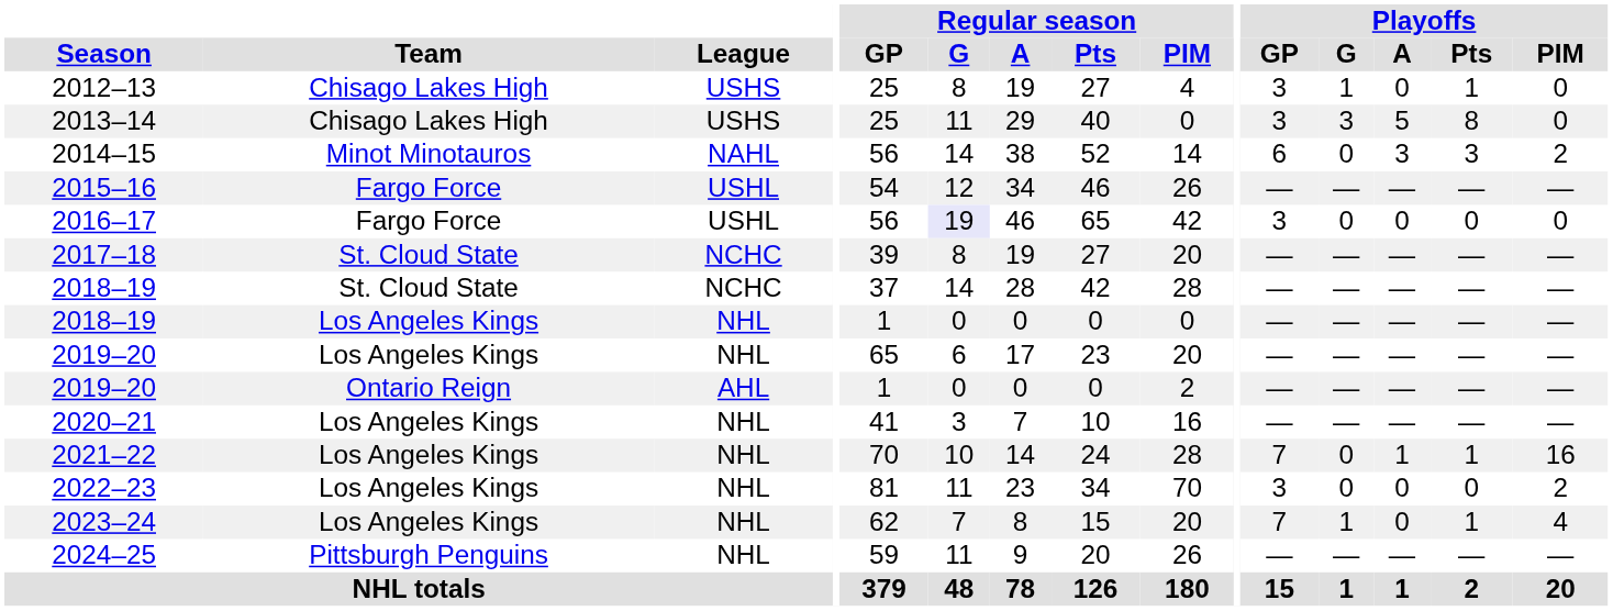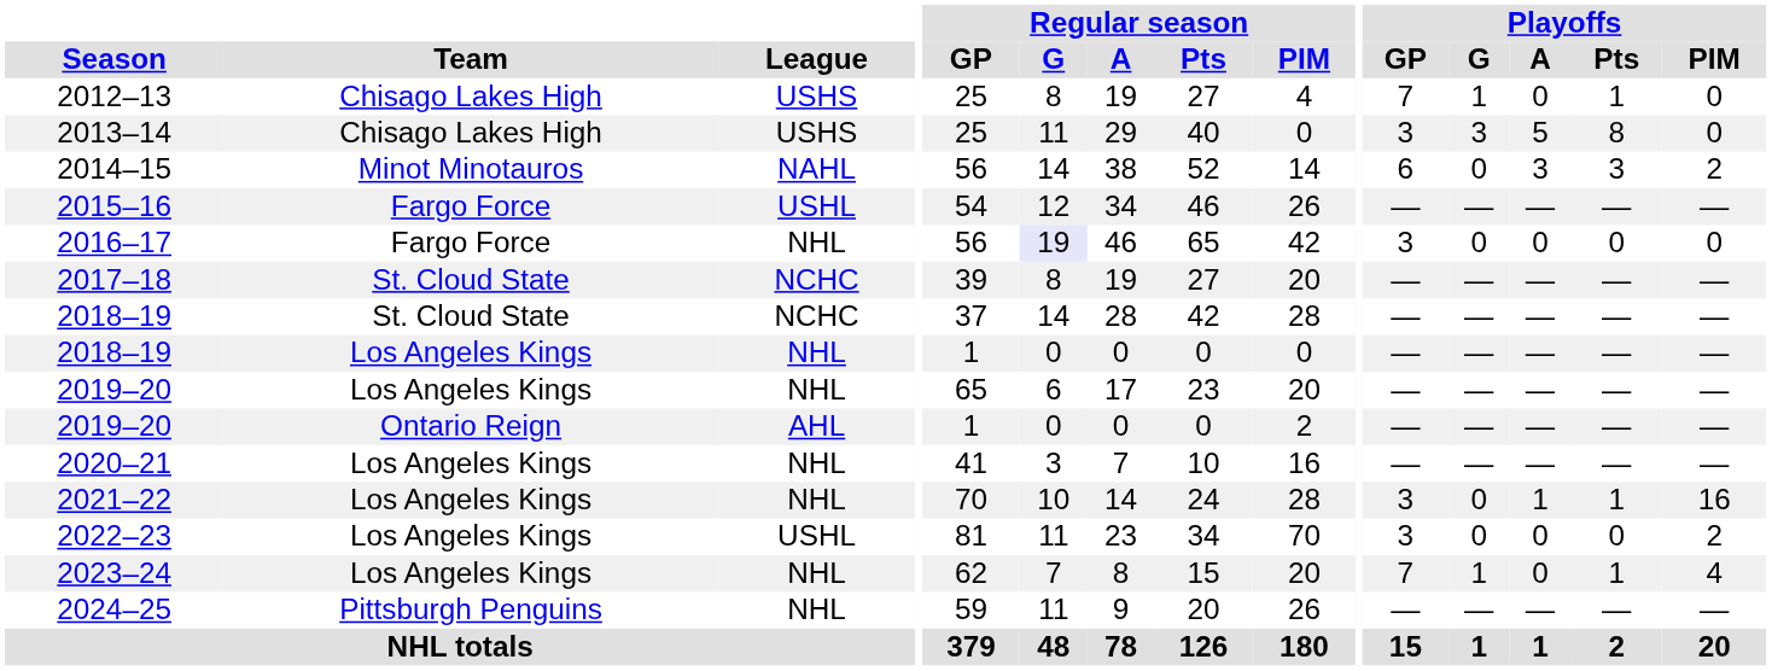2012–13 | Playoffs / GP: 3 -> 7
2016–17 | League: USHL -> NHL
2021–22 | Playoffs / GP: 7 -> 3
2022–23 | League: NHL -> USHL
